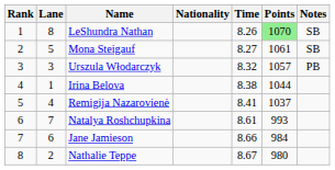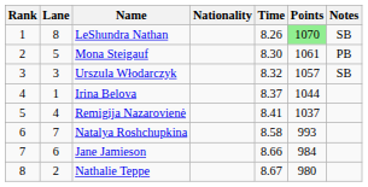Mona Steigauf | Time: 8.27 -> 8.30
Mona Steigauf | Notes: SB -> PB
Urszula Włodarczyk | Notes: PB -> SB
Irina Belova | Time: 8.38 -> 8.37
Natalya Roshchupkina | Time: 8.61 -> 8.58
